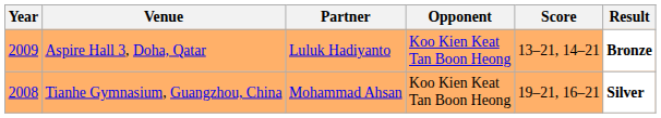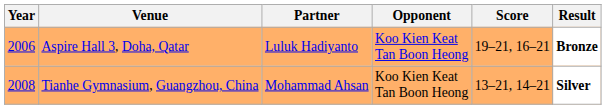Aspire Hall 3, Doha, Qatar | Year: 2009 -> 2006
Aspire Hall 3, Doha, Qatar | Score: 13–21, 14–21 -> 19–21, 16–21
Tianhe Gymnasium, Guangzhou, China | Score: 19–21, 16–21 -> 13–21, 14–21
